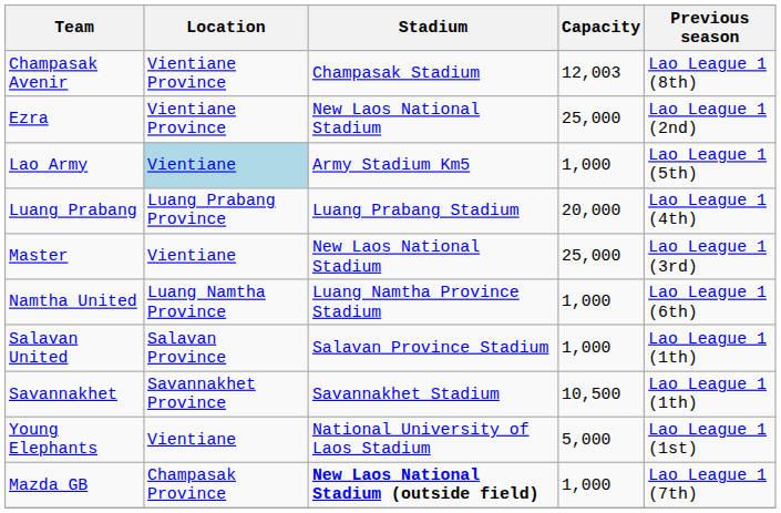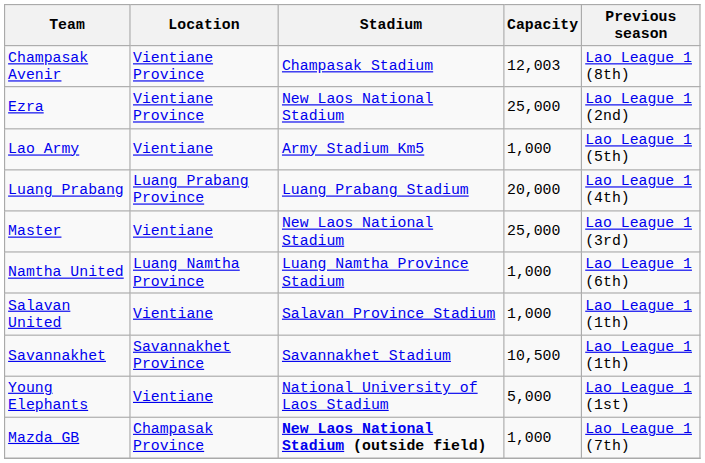Lao Army | Location: lightblue background -> no background
Salavan United | Location: Salavan Province -> Vientiane
